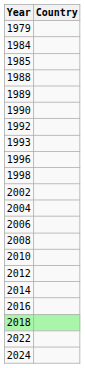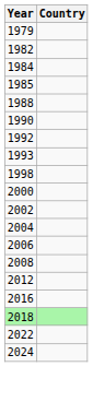+ row: 1982
- row: 1989
- row: 1996
+ row: 2000
- row: 2010
- row: 2014
